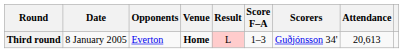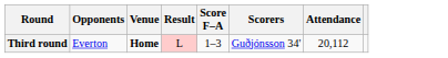- column: Date | 8 January 2005
Third round | Attendance: 20,613 -> 20,112
